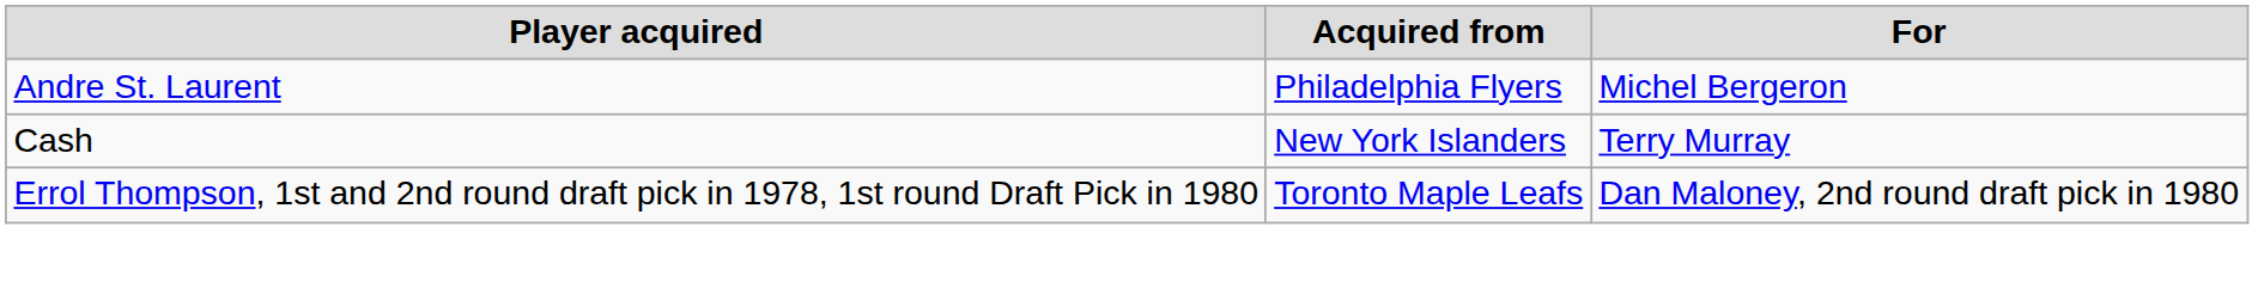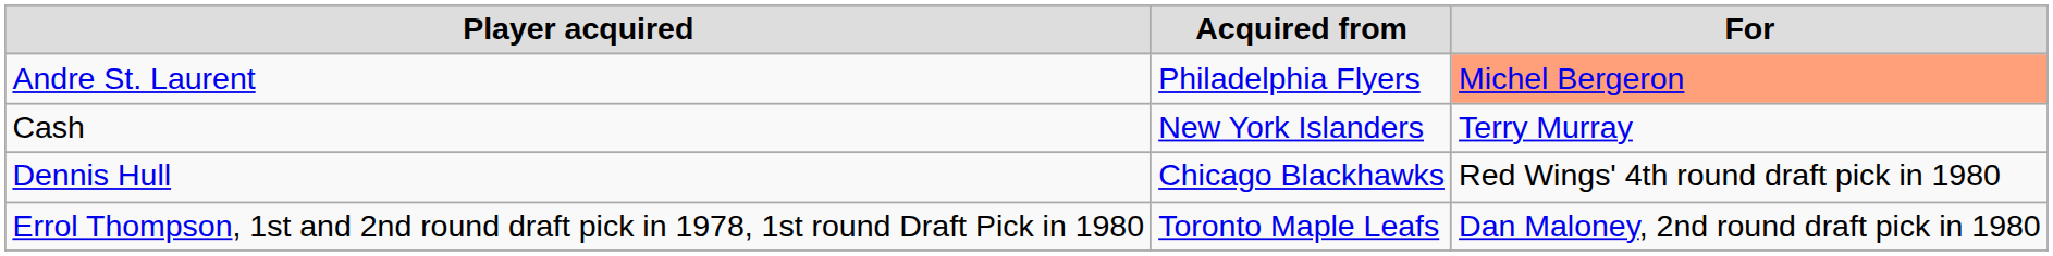Andre St. Laurent | For: no background -> lightsalmon background
+ row: Dennis Hull | Chicago Blackhawks | Red Wings' 4th round draft pick in 1980
